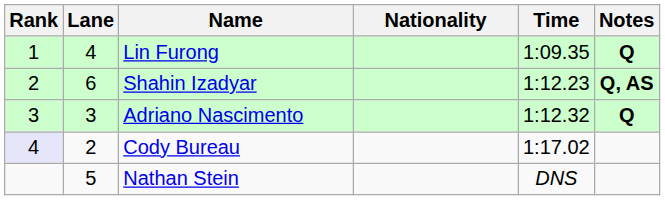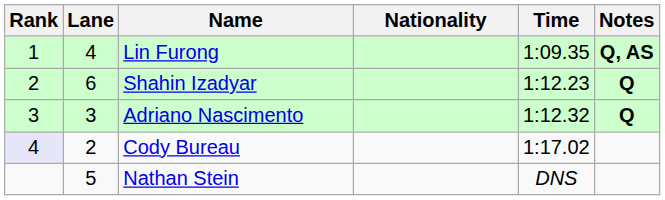Lin Furong | Notes: Q -> Q, AS
Shahin Izadyar | Notes: Q, AS -> Q
